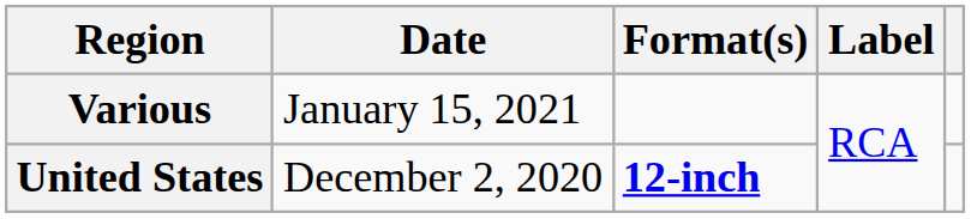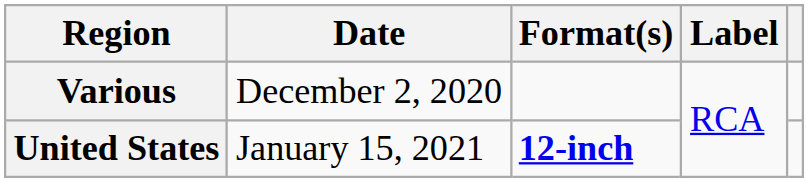Various | Date: January 15, 2021 -> December 2, 2020
United States | Date: December 2, 2020 -> January 15, 2021
